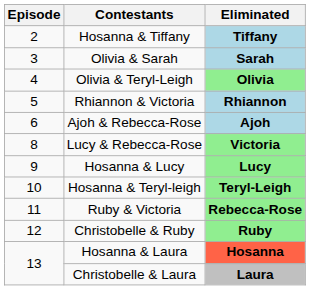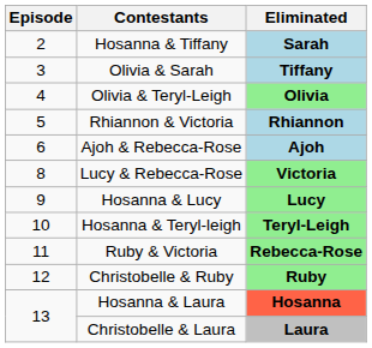Hosanna & Tiffany | Eliminated: Tiffany -> Sarah
Olivia & Sarah | Eliminated: Sarah -> Tiffany
